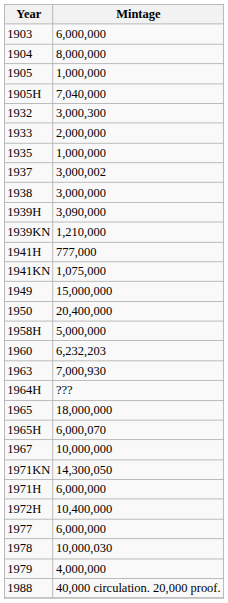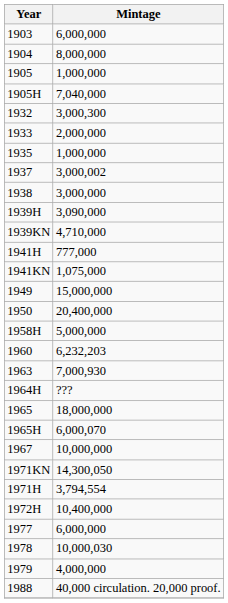1939KN | Mintage: 1,210,000 -> 4,710,000
1971H | Mintage: 6,000,000 -> 3,794,554
